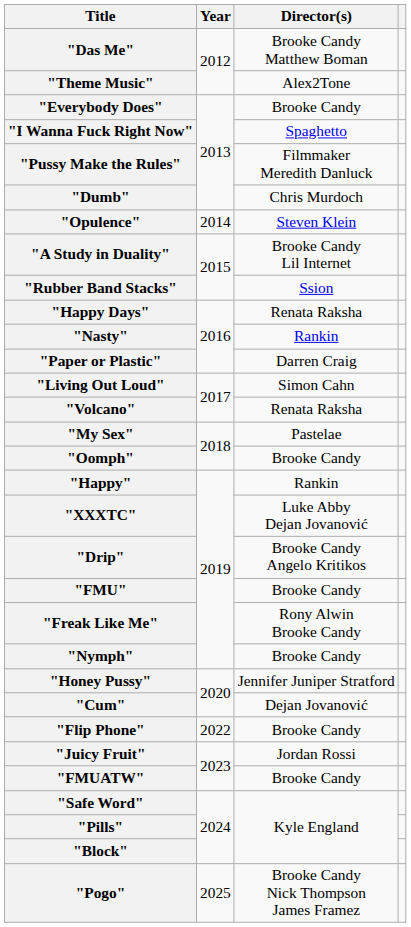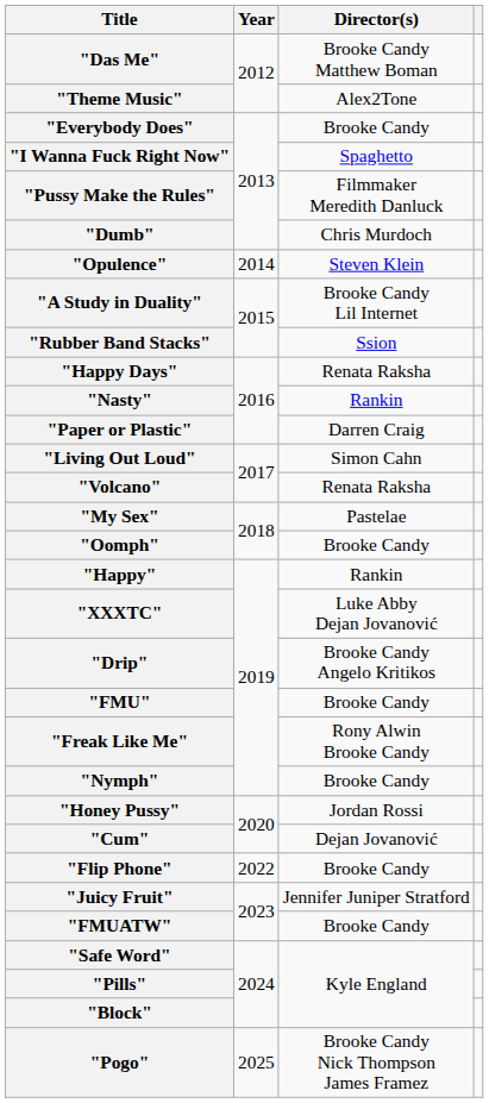"Honey Pussy" | Director(s): Jennifer Juniper Stratford -> Jordan Rossi
"Juicy Fruit" | Director(s): Jordan Rossi -> Jennifer Juniper Stratford
